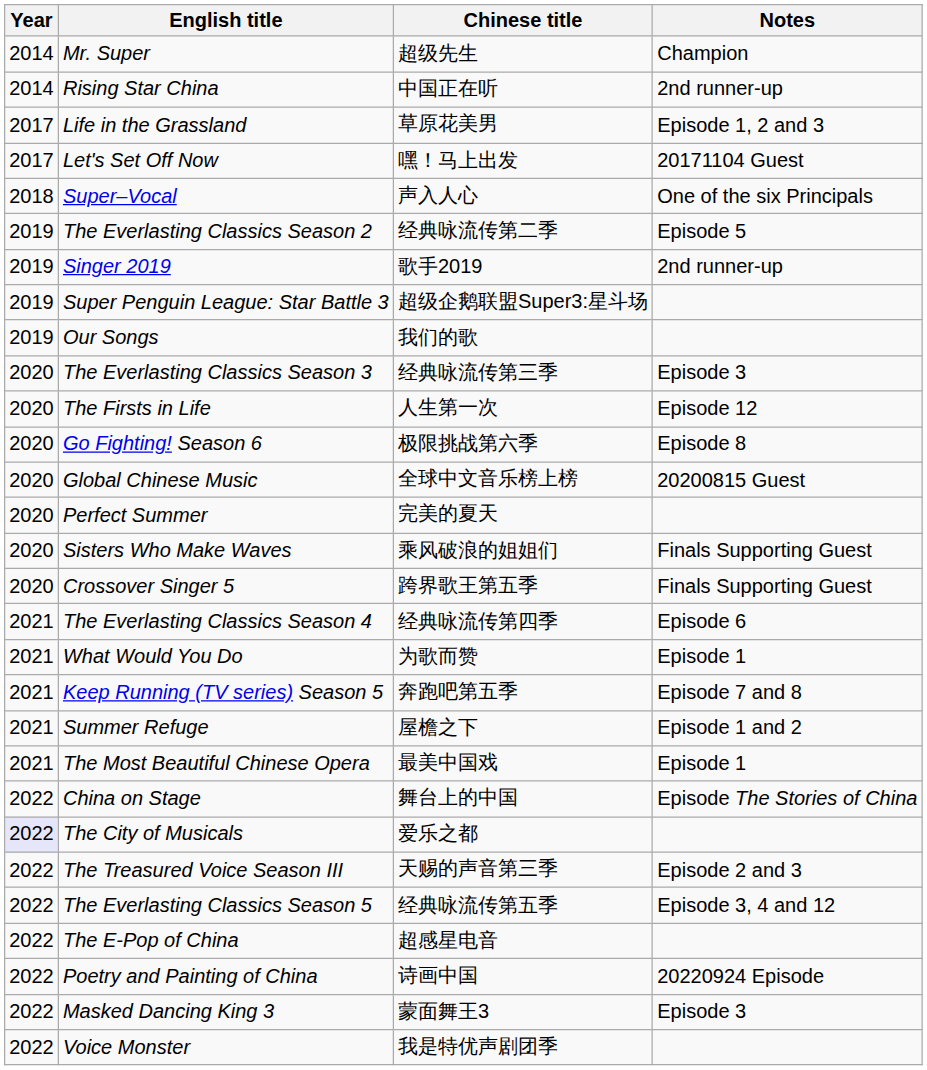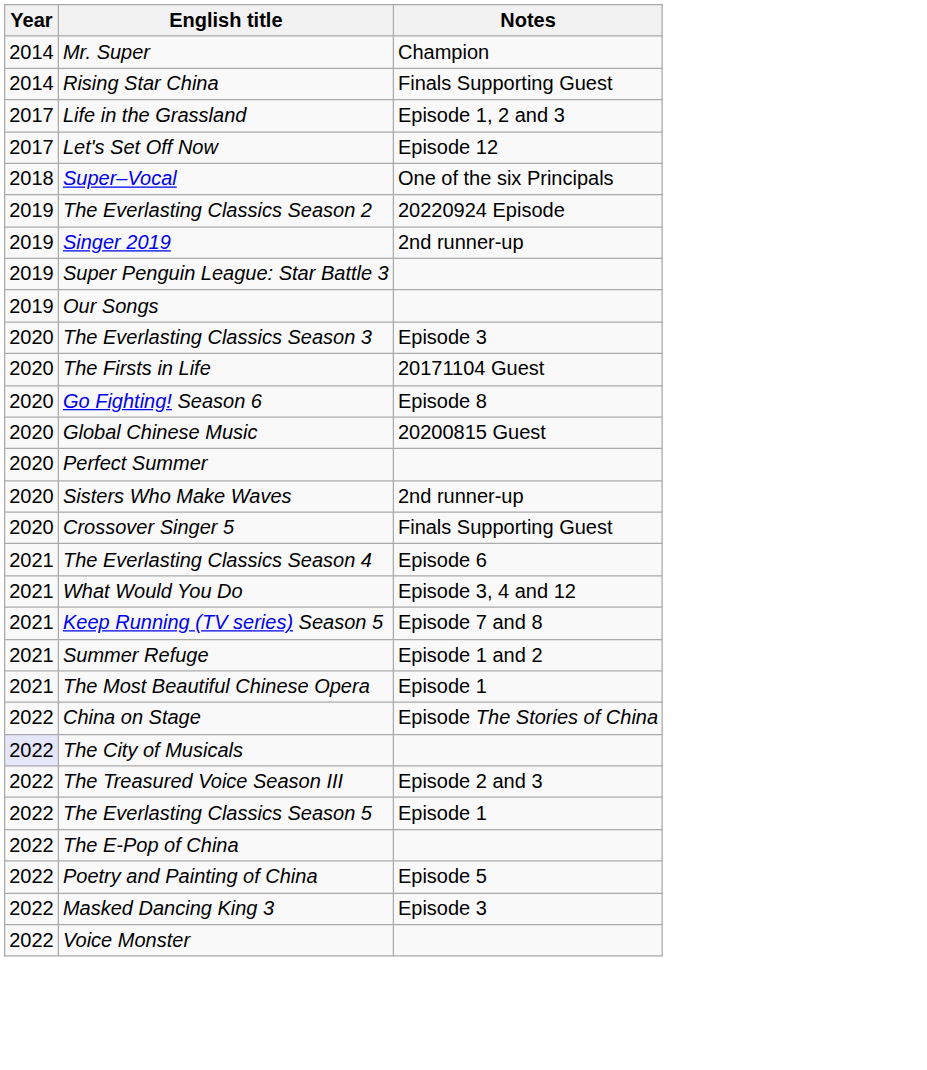- column: Chinese title | 超级先生 | 中国正在听 | 草原花美男 | 嘿！马上出发 | 声入人心 | 经典咏流传第二季 | 歌手2019 | 超级企鹅联盟Super3:星斗场 | 我们的歌 | 经典咏流传第三季 | 人生第一次 | 极限挑战第六季 | 全球中文音乐榜上榜 | 完美的夏天 | 乘风破浪的姐姐们 | 跨界歌王第五季 | 经典咏流传第四季 | 为歌而赞 | 奔跑吧第五季 | 屋檐之下 | 最美中国戏 | 舞台上的中国 | 爱乐之都 | 天赐的声音第三季 | 经典咏流传第五季 | 超感星电音 | 诗画中国 | 蒙面舞王3 | 我是特优声剧团季
Rising Star China | Notes: 2nd runner-up -> Finals Supporting Guest
Let's Set Off Now | Notes: 20171104 Guest -> Episode 12
The Everlasting Classics Season 2 | Notes: Episode 5 -> 20220924 Episode
The Firsts in Life | Notes: Episode 12 -> 20171104 Guest
Sisters Who Make Waves | Notes: Finals Supporting Guest -> 2nd runner-up
What Would You Do | Notes: Episode 1 -> Episode 3, 4 and 12
The Everlasting Classics Season 5 | Notes: Episode 3, 4 and 12 -> Episode 1
Poetry and Painting of China | Notes: 20220924 Episode -> Episode 5
